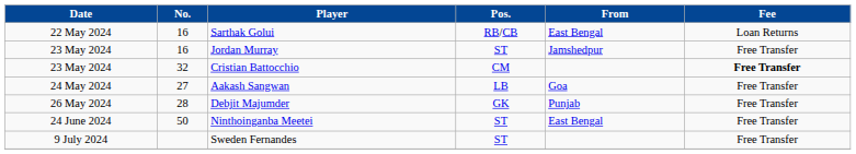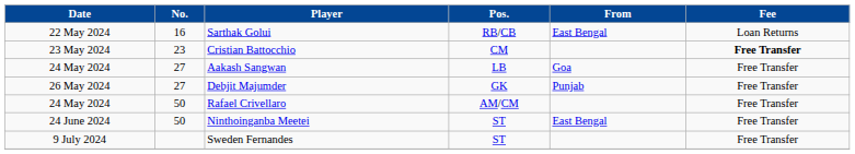- row: 23 May 2024 | 16 | Jordan Murray | ST | Jamshedpur | Free Transfer
Cristian Battocchio | No.: 32 -> 23
Debjit Majumder | No.: 28 -> 27
+ row: 24 May 2024 | 50 | Rafael Crivellaro | AM/CM | Free Transfer
